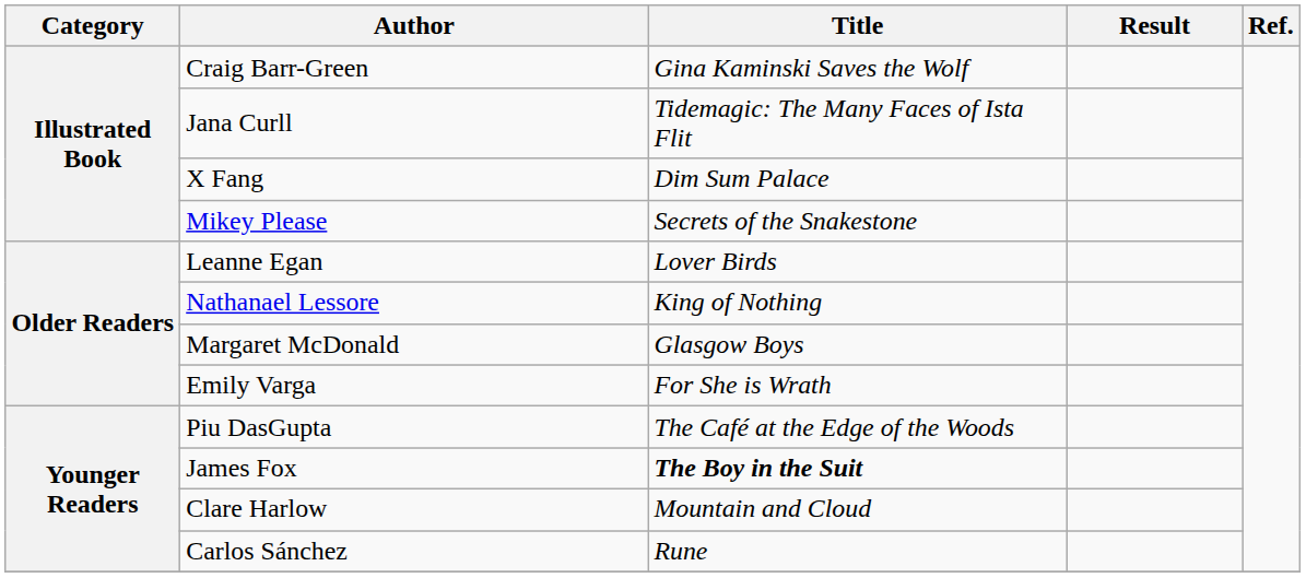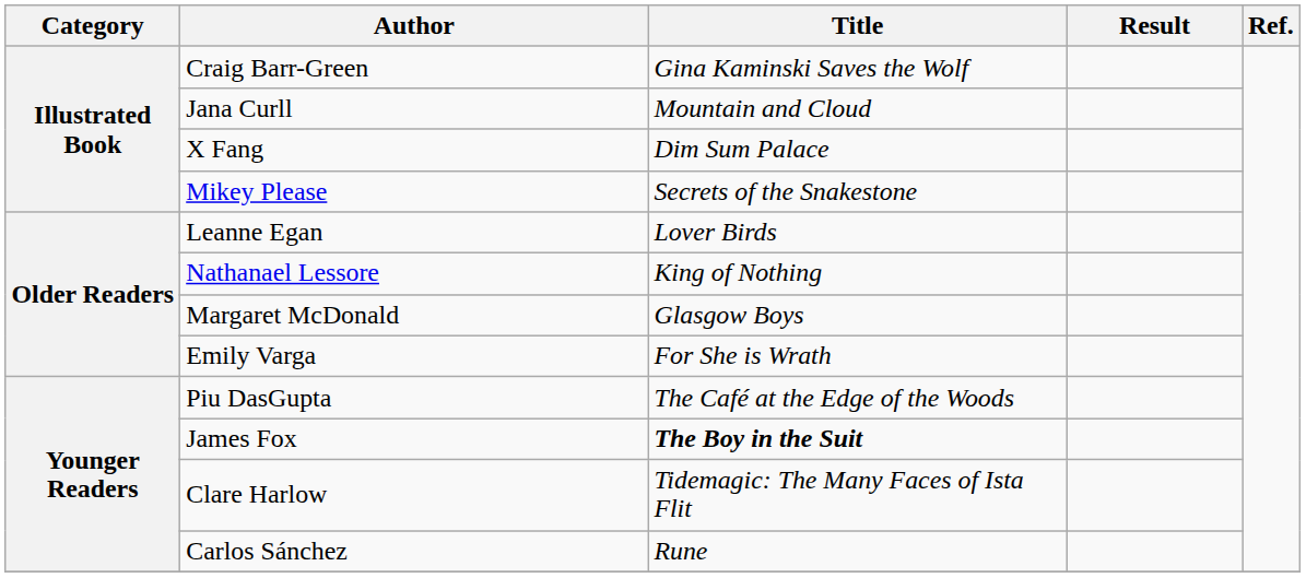Jana Curll | Title: Tidemagic: The Many Faces of Ista Flit -> Mountain and Cloud
Clare Harlow | Title: Mountain and Cloud -> Tidemagic: The Many Faces of Ista Flit
